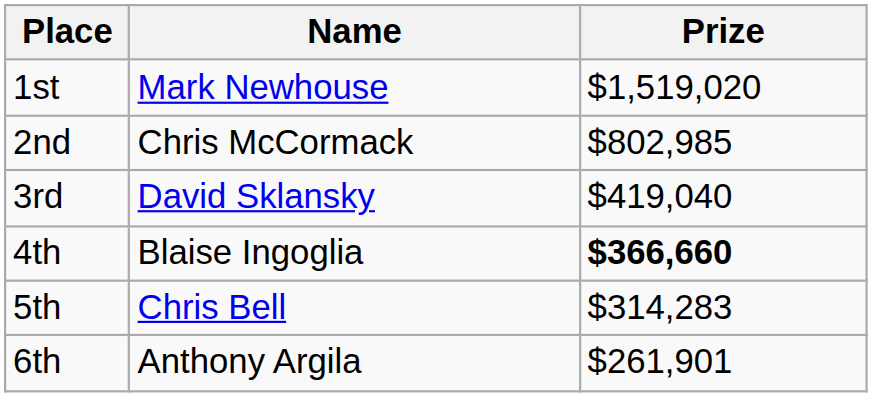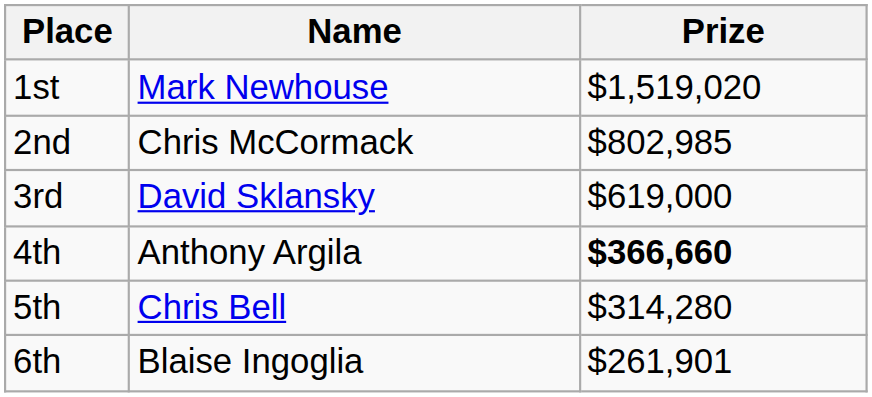3rd | Prize: $419,040 -> $619,000
4th | Name: Blaise Ingoglia -> Anthony Argila
5th | Prize: $314,283 -> $314,280
6th | Name: Anthony Argila -> Blaise Ingoglia
